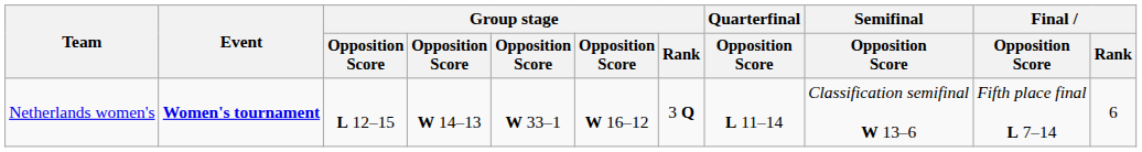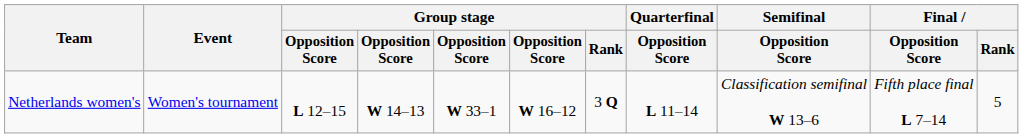Netherlands women's | Event: bold -> normal
Netherlands women's | Final / Rank: 6 -> 5
